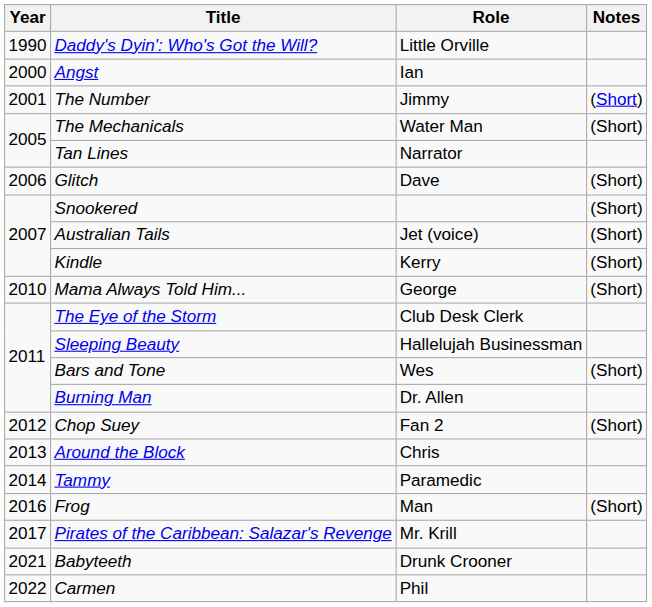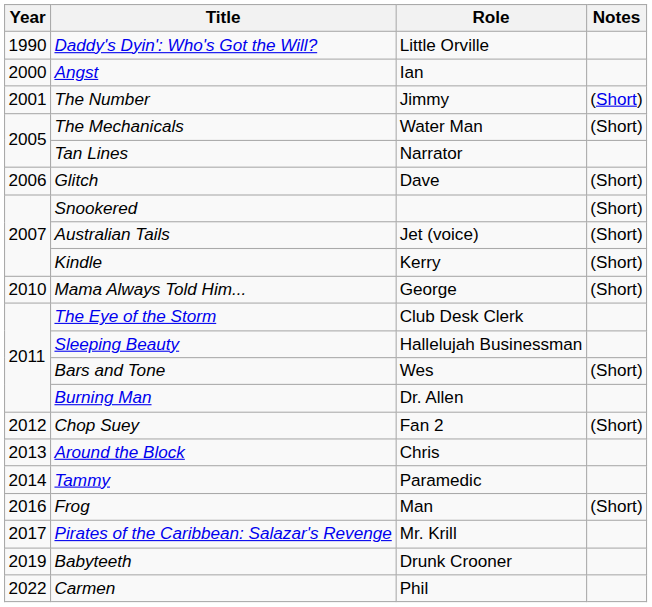Babyteeth | Year: 2021 -> 2019
